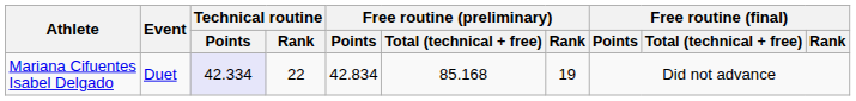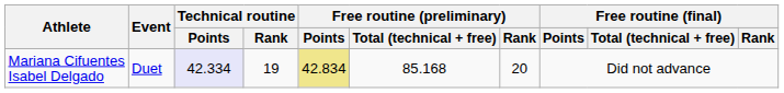Mariana Cifuentes Isabel Delgado | Technical routine / Rank: 22 -> 19
Mariana Cifuentes Isabel Delgado | Free routine (preliminary) / Points: no background -> khaki background
Mariana Cifuentes Isabel Delgado | Free routine (preliminary) / Rank: 19 -> 20
